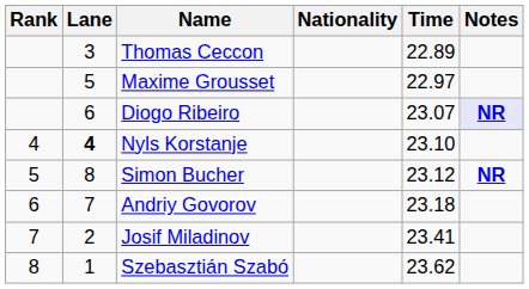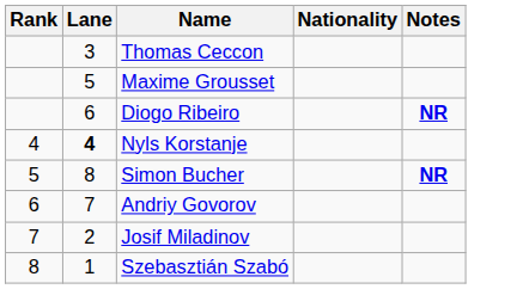- column: Time | 22.89 | 22.97 | 23.07 | 23.10 | 23.12 | 23.18 | 23.41 | 23.62
Diogo Ribeiro | Notes: lavender background -> no background
